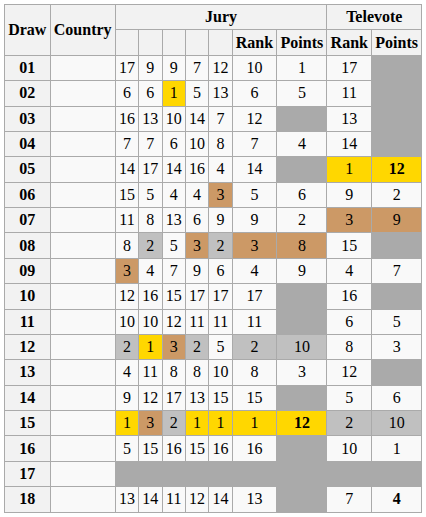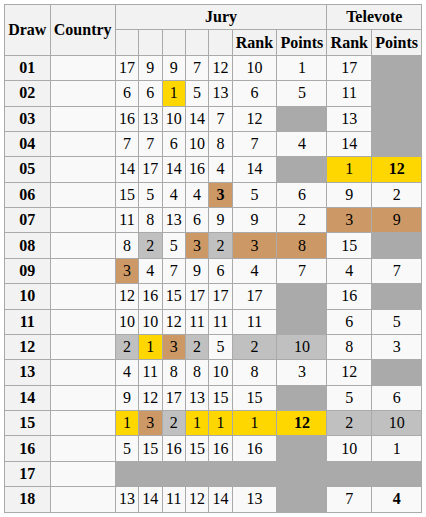06 | column 7: normal -> bold
09 | Jury / Points: 9 -> 7
